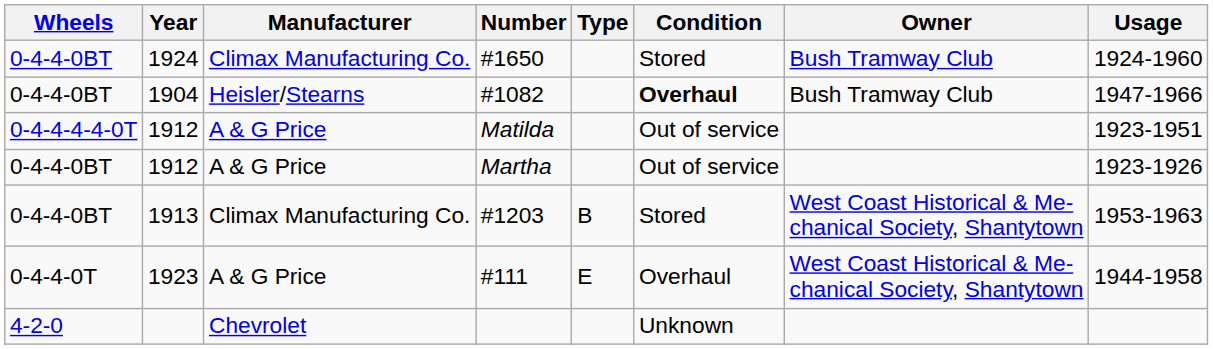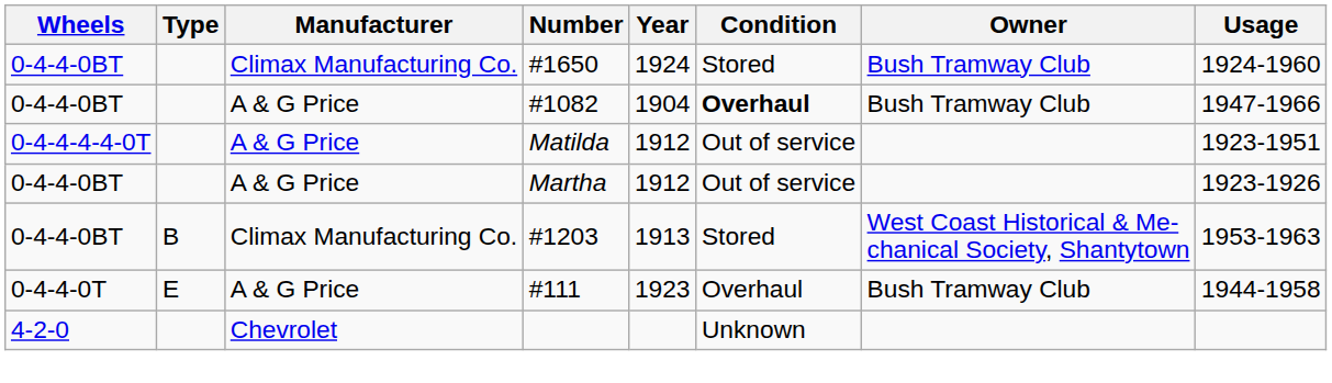columns swapped: Type <-> Year
#1082 | Manufacturer: Heisler/Stearns -> A & G Price
#111 | Owner: West Coast Historical & Me- chanical Society, Shantytown -> Bush Tramway Club
